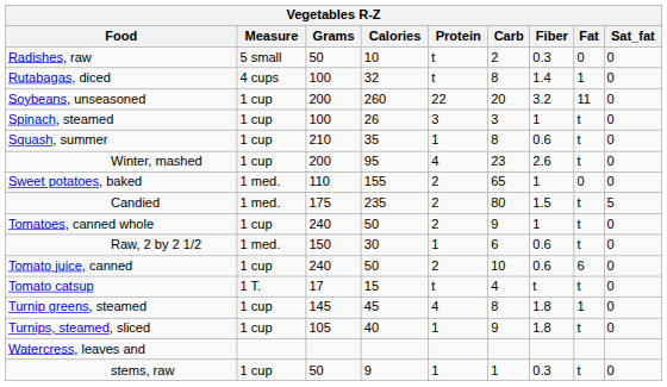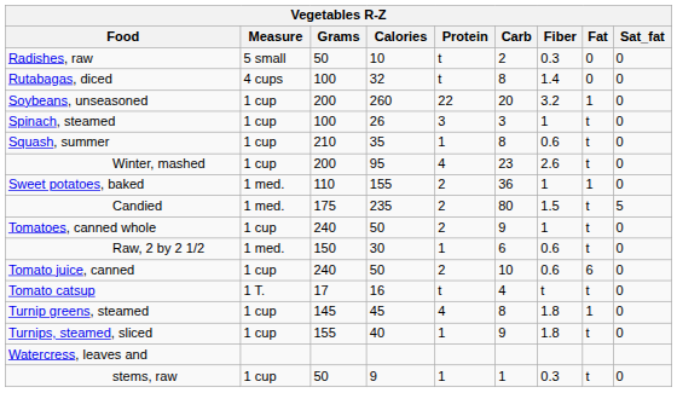Rutabagas, diced | Fat: 1 -> 0
Soybeans, unseasoned | Fat: 11 -> 1
Sweet potatoes, baked | Carb: 65 -> 36
Sweet potatoes, baked | Fat: 0 -> 1
Tomato catsup | Calories: 15 -> 16
Turnips, steamed, sliced | Grams: 105 -> 155
